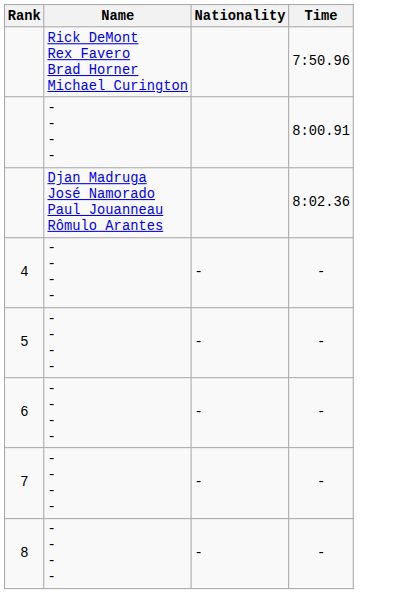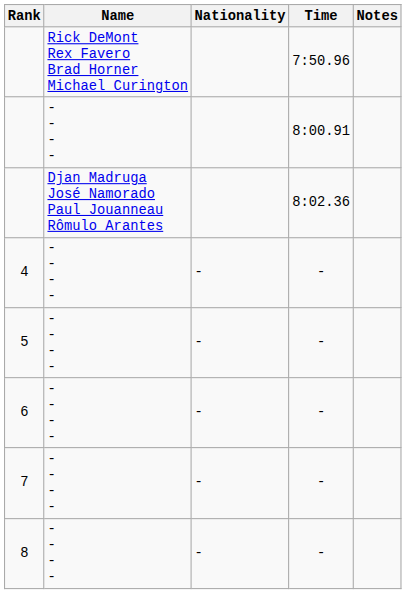+ column: Notes
